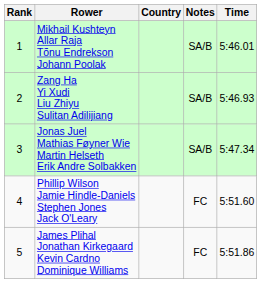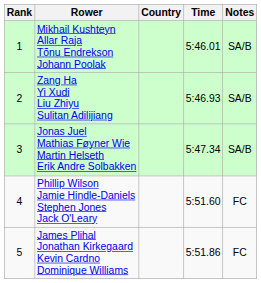columns swapped: Time <-> Notes
